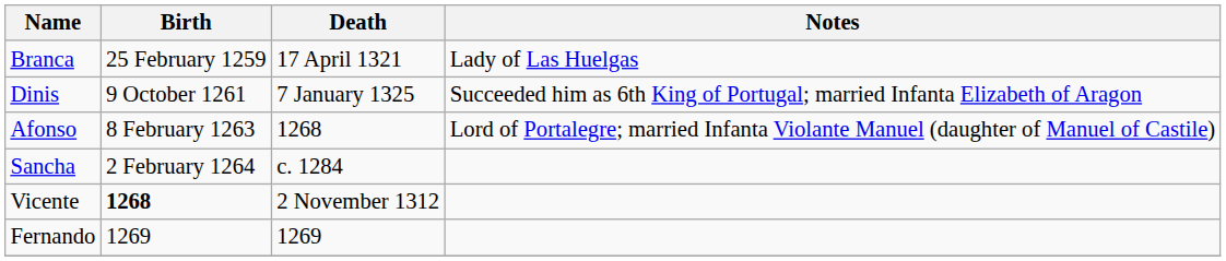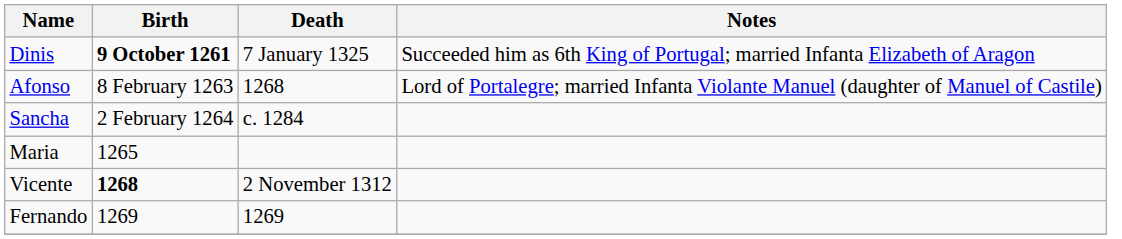- row: Branca | 25 February 1259 | 17 April 1321 | Lady of Las Huelgas
Dinis | Birth: normal -> bold
+ row: Maria | 1265
